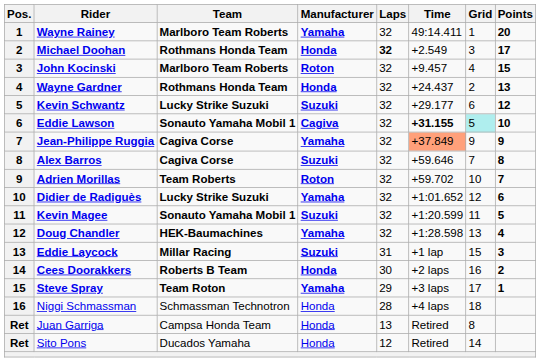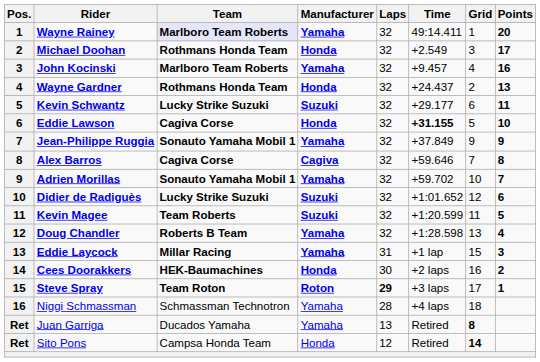Wayne Rainey | Team: no background -> lavender background
Michael Doohan | Laps: bold -> normal
John Kocinski | Manufacturer: Roton -> Yamaha
John Kocinski | Points: 15 -> 16
Kevin Schwantz | Points: 12 -> 11
Eddie Lawson | Team: Sonauto Yamaha Mobil 1 -> Cagiva Corse
Eddie Lawson | Manufacturer: Cagiva -> Honda
Eddie Lawson | Grid: paleturquoise background -> no background
Jean-Philippe Ruggia | Team: Cagiva Corse -> Sonauto Yamaha Mobil 1
Jean-Philippe Ruggia | Time: lightsalmon background -> no background
Alex Barros | Manufacturer: Suzuki -> Cagiva
Adrien Morillas | Team: Team Roberts -> Sonauto Yamaha Mobil 1
Adrien Morillas | Manufacturer: Roton -> Yamaha
Didier de Radiguès | Manufacturer: Yamaha -> Suzuki
Kevin Magee | Team: Sonauto Yamaha Mobil 1 -> Team Roberts
Doug Chandler | Team: HEK-Baumachines -> Roberts B Team
Eddie Laycock | Manufacturer: Suzuki -> Yamaha
Cees Doorakkers | Team: Roberts B Team -> HEK-Baumachines
Steve Spray | Manufacturer: Yamaha -> Roton
Steve Spray | Laps: normal -> bold
Niggi Schmassman | Manufacturer: Honda -> Yamaha
Juan Garriga | Team: Campsa Honda Team -> Ducados Yamaha
Juan Garriga | Manufacturer: Honda -> Yamaha
Juan Garriga | Grid: normal -> bold
Sito Pons | Team: Ducados Yamaha -> Campsa Honda Team
Sito Pons | Grid: normal -> bold
